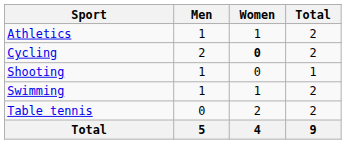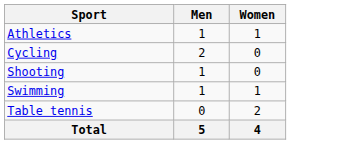- column: Total | 2 | 2 | 1 | 2 | 2 | 9
Cycling | Women: bold -> normal
